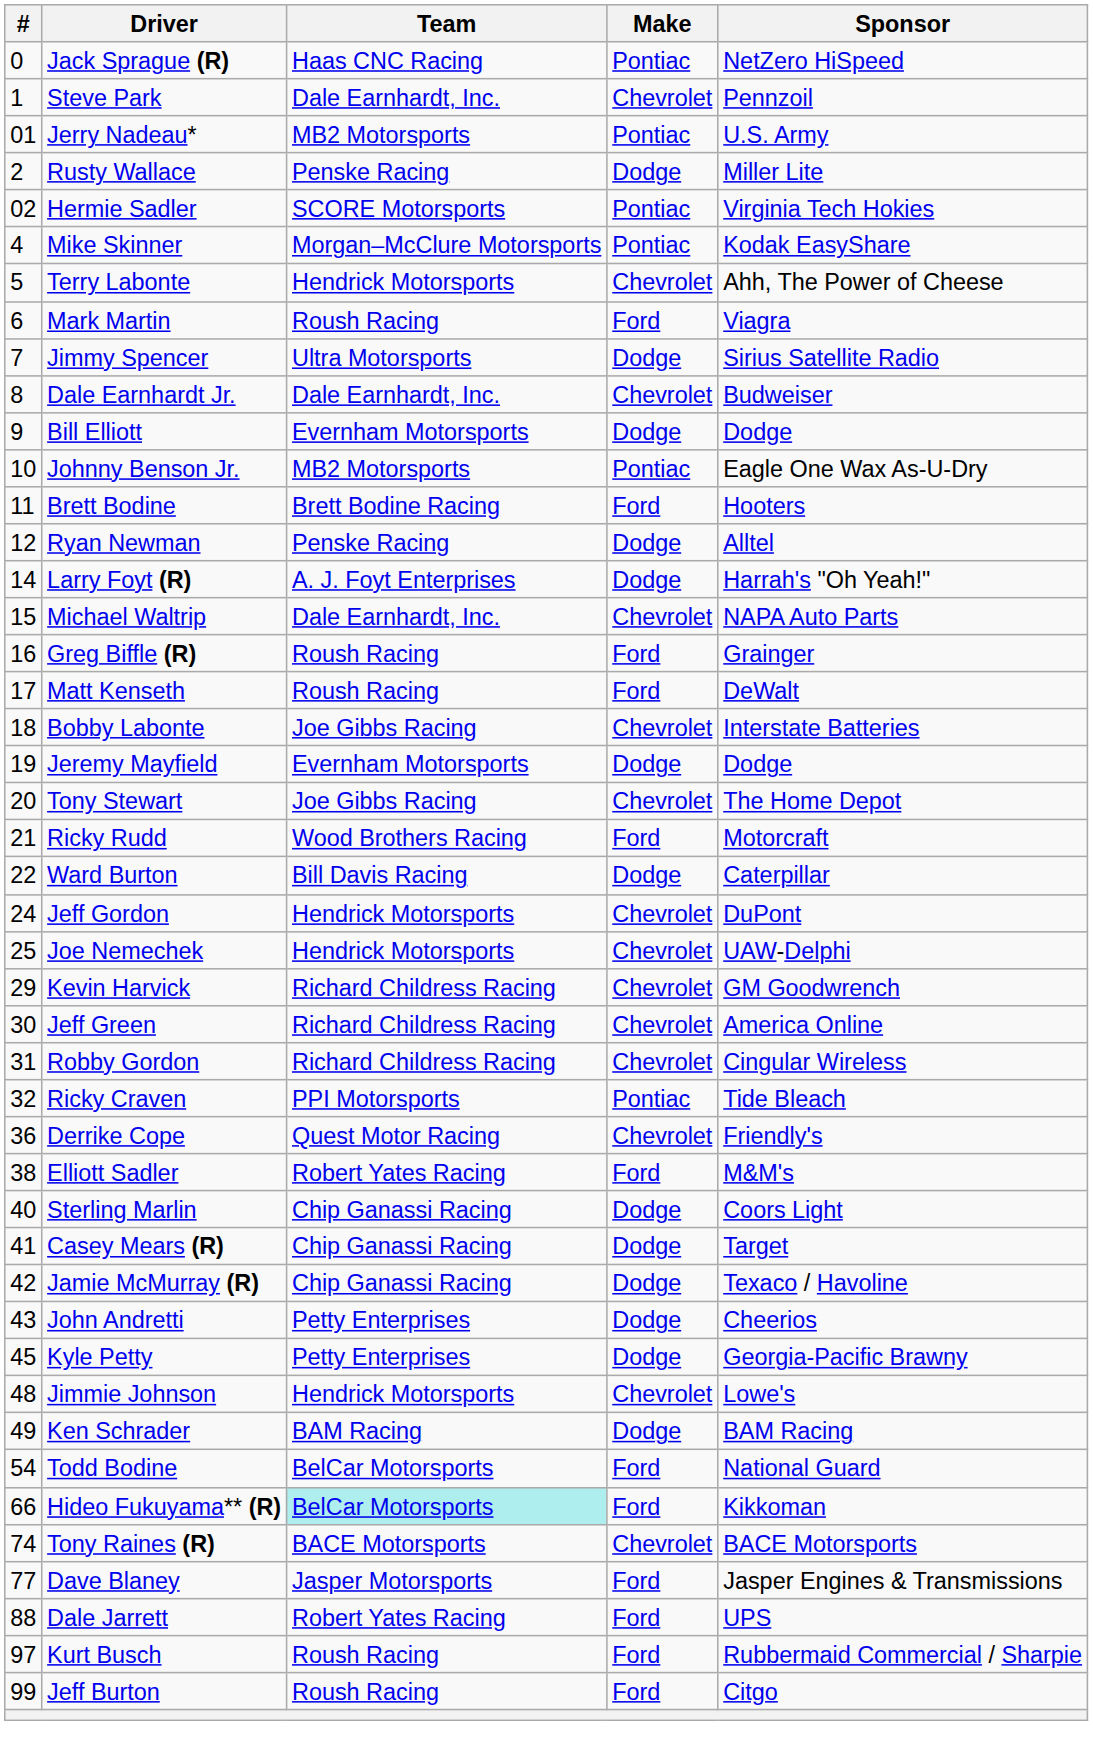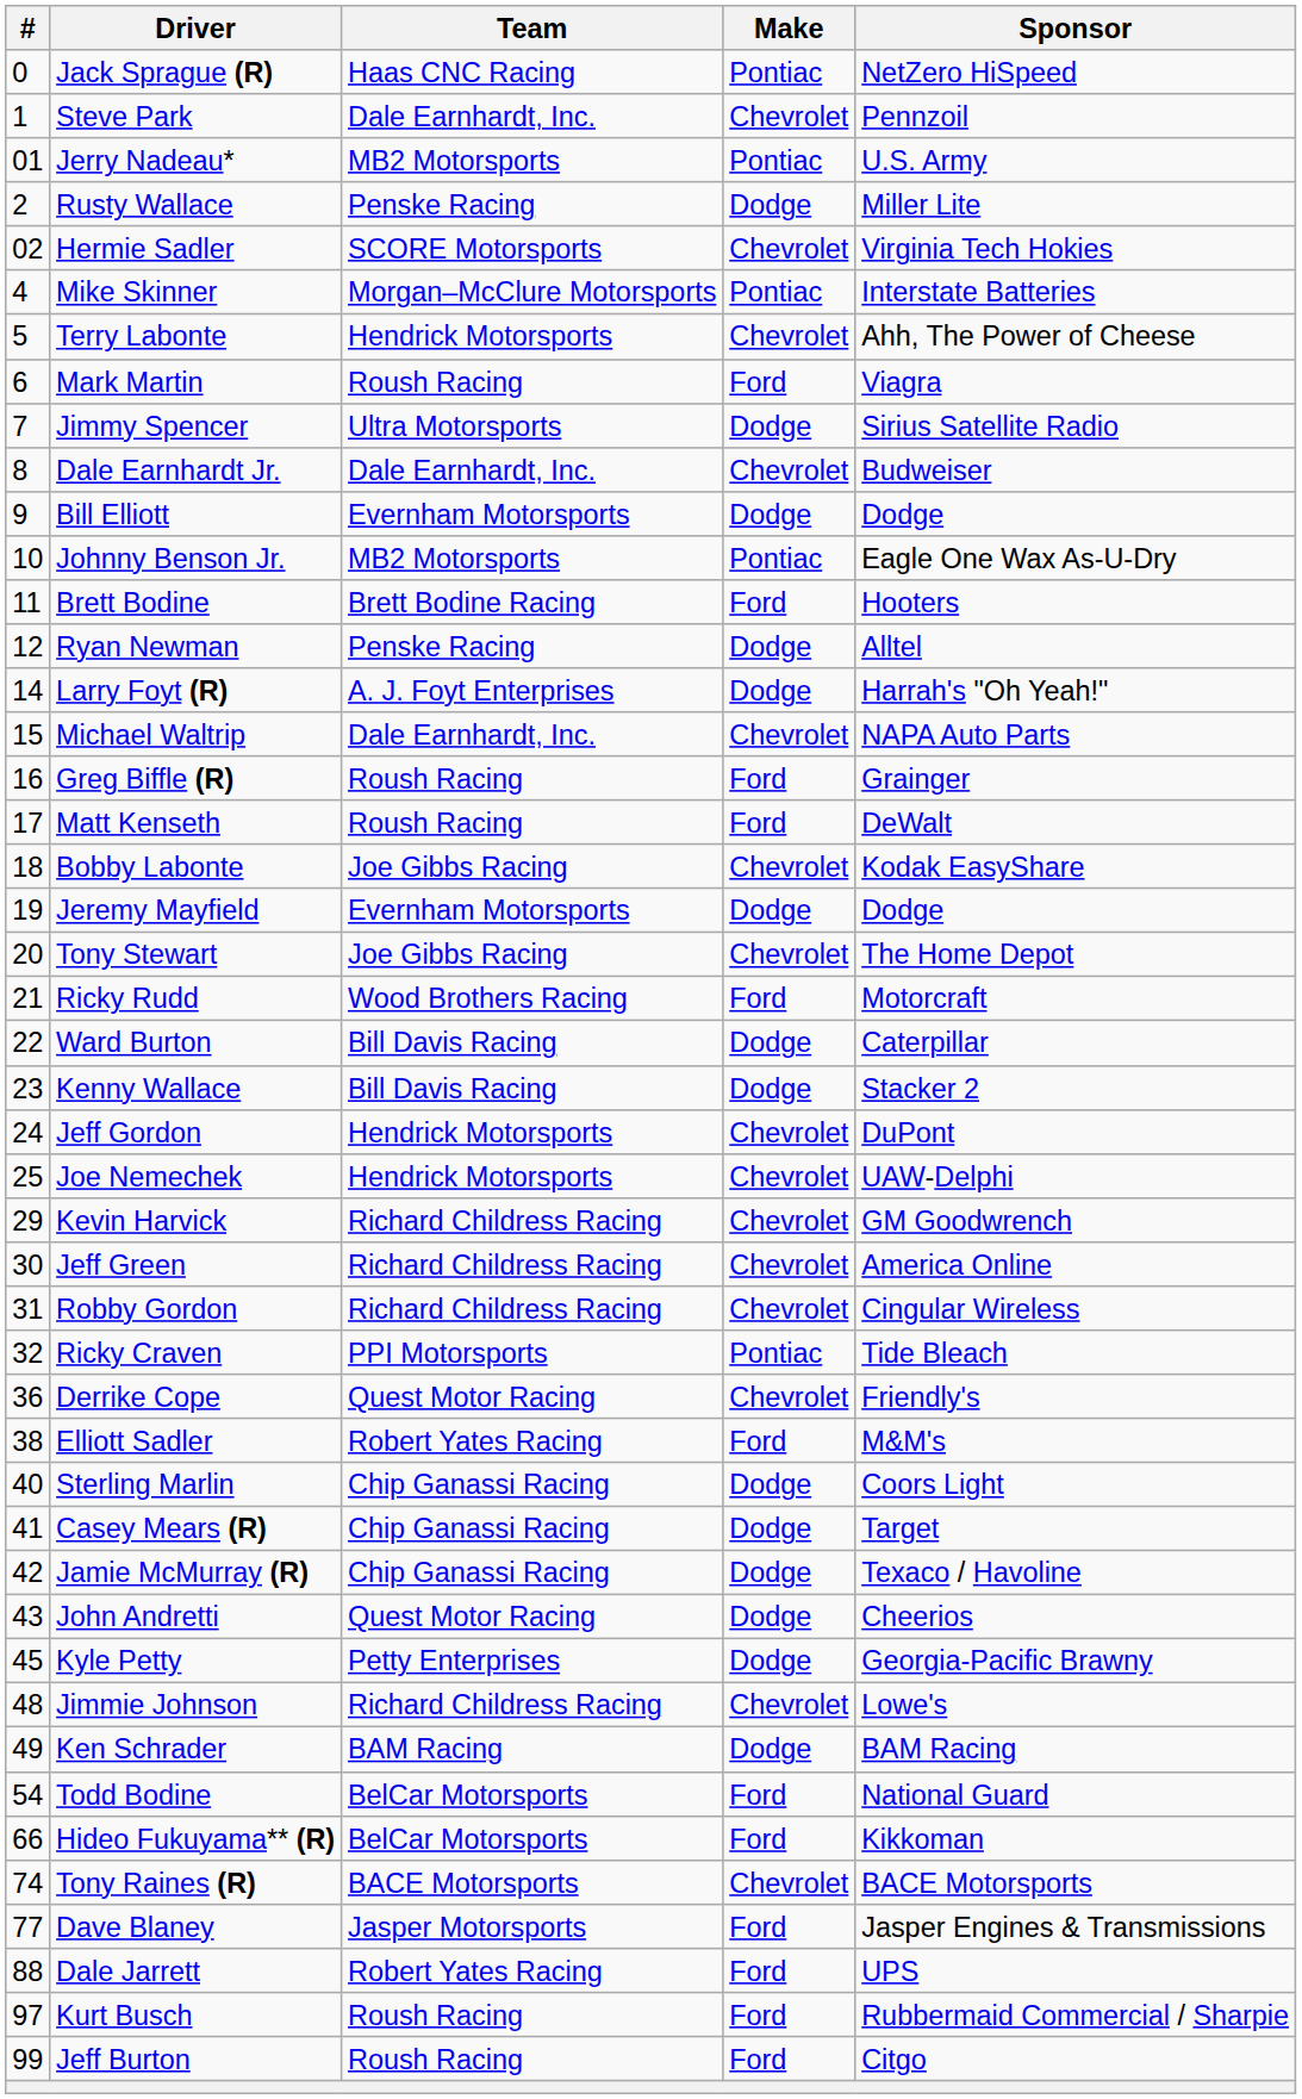Hermie Sadler | Make: Pontiac -> Chevrolet
Mike Skinner | Sponsor: Kodak EasyShare -> Interstate Batteries
Bobby Labonte | Sponsor: Interstate Batteries -> Kodak EasyShare
+ row: 23 | Kenny Wallace | Bill Davis Racing | Dodge | Stacker 2
John Andretti | Team: Petty Enterprises -> Quest Motor Racing
Jimmie Johnson | Team: Hendrick Motorsports -> Richard Childress Racing
Hideo Fukuyama** (R) | Team: paleturquoise background -> no background
